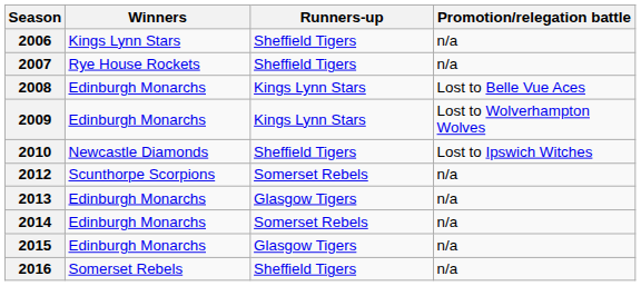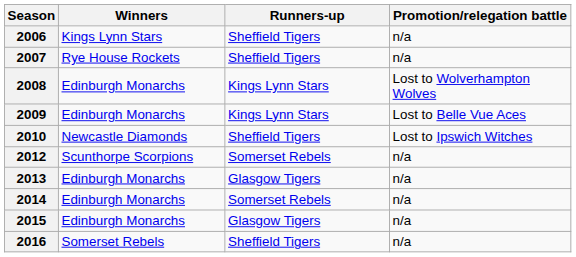2008 | Promotion/relegation battle: Lost to Belle Vue Aces -> Lost to Wolverhampton Wolves
2009 | Promotion/relegation battle: Lost to Wolverhampton Wolves -> Lost to Belle Vue Aces
